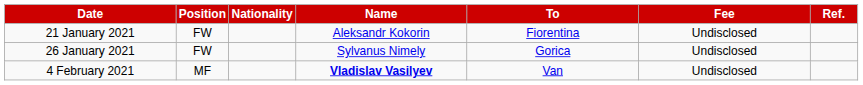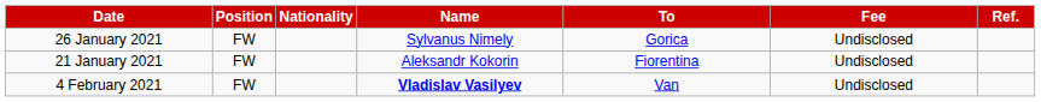rows swapped: 21 January 2021 <-> 26 January 2021
4 February 2021 | Position: MF -> FW
